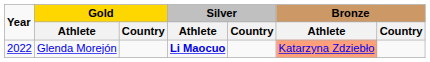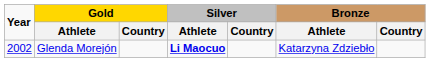Glenda Morejón | Year: 2022 -> 2002
Glenda Morejón | Bronze / Athlete: lightsalmon background -> no background
